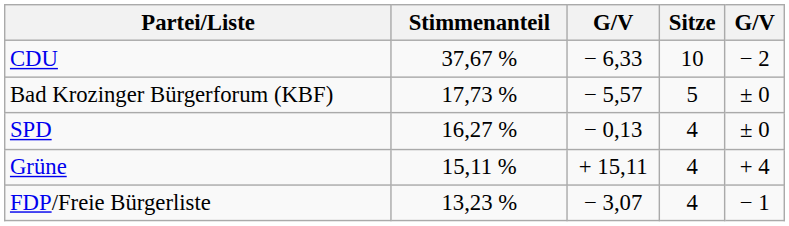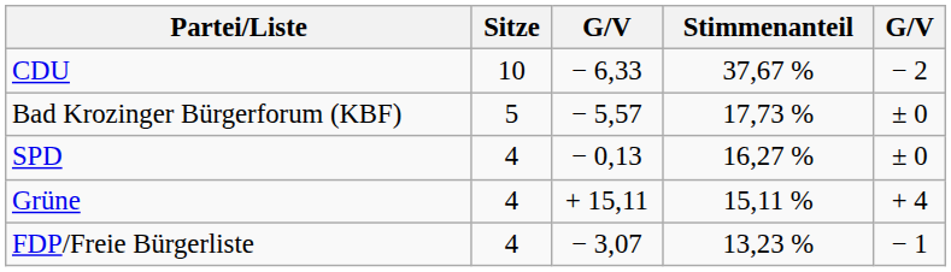columns swapped: Stimmenanteil <-> Sitze
